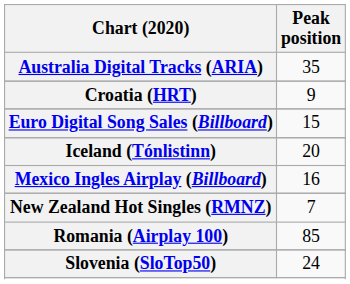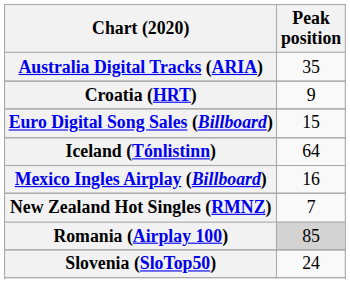Iceland (Tónlistinn) | Peak position: 20 -> 64
Romania (Airplay 100) | Peak position: no background -> lightgrey background
